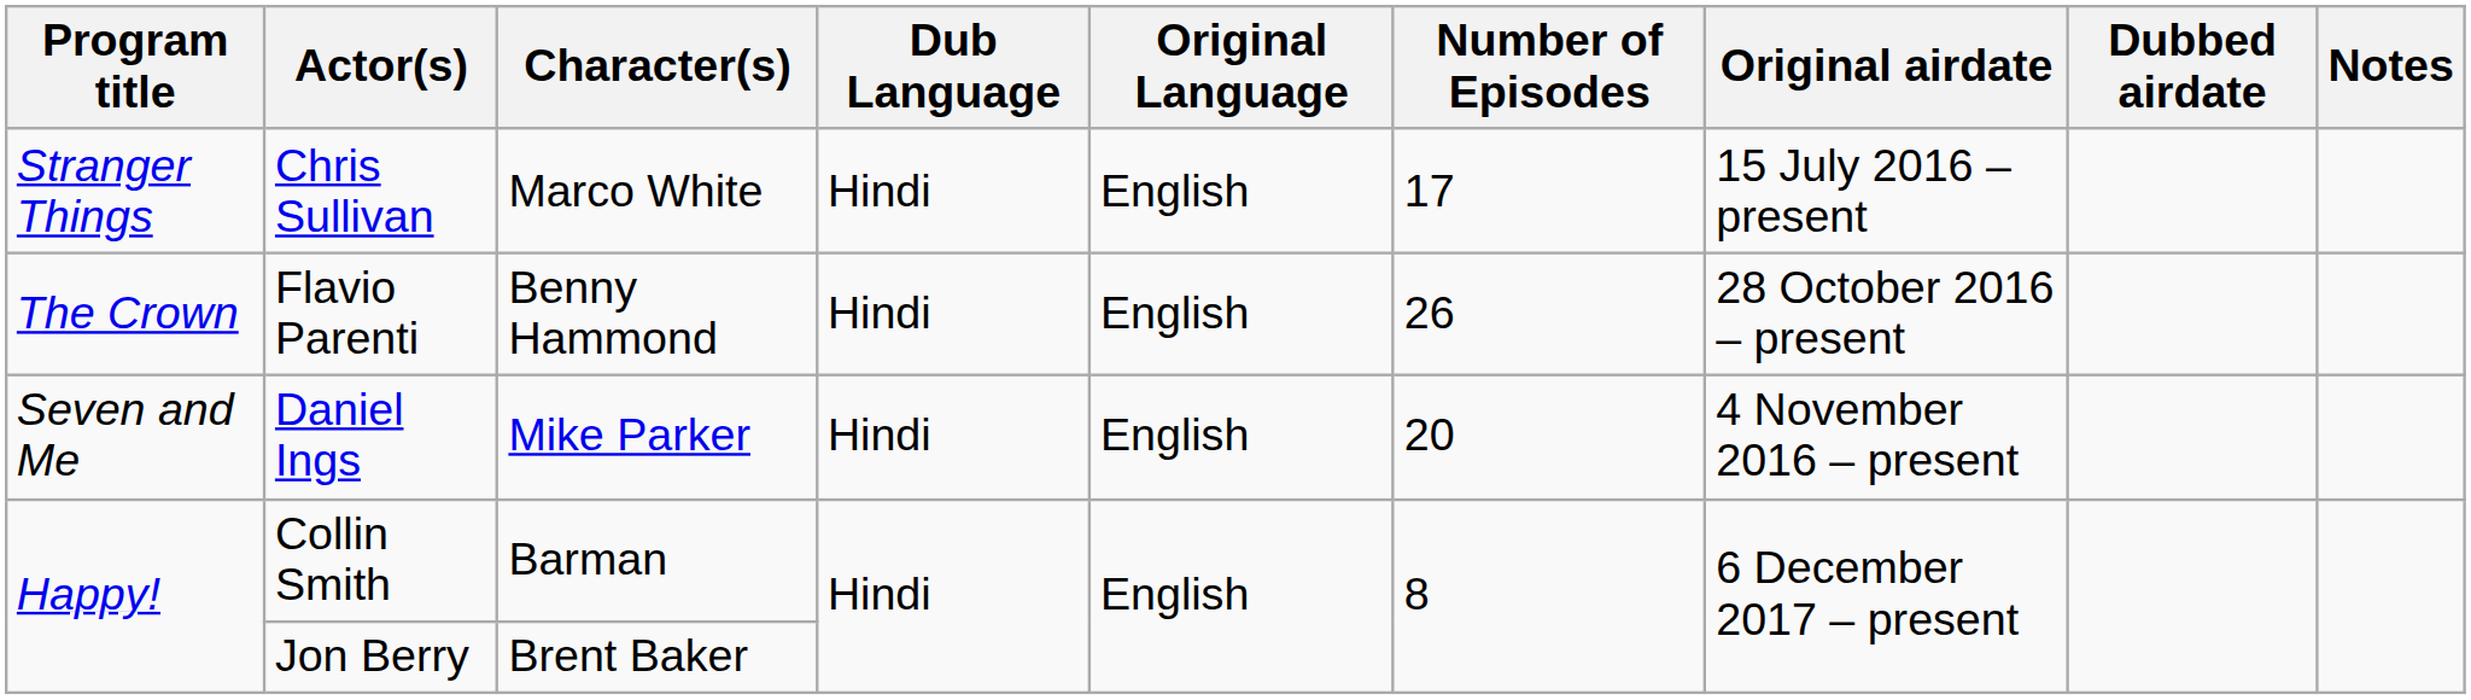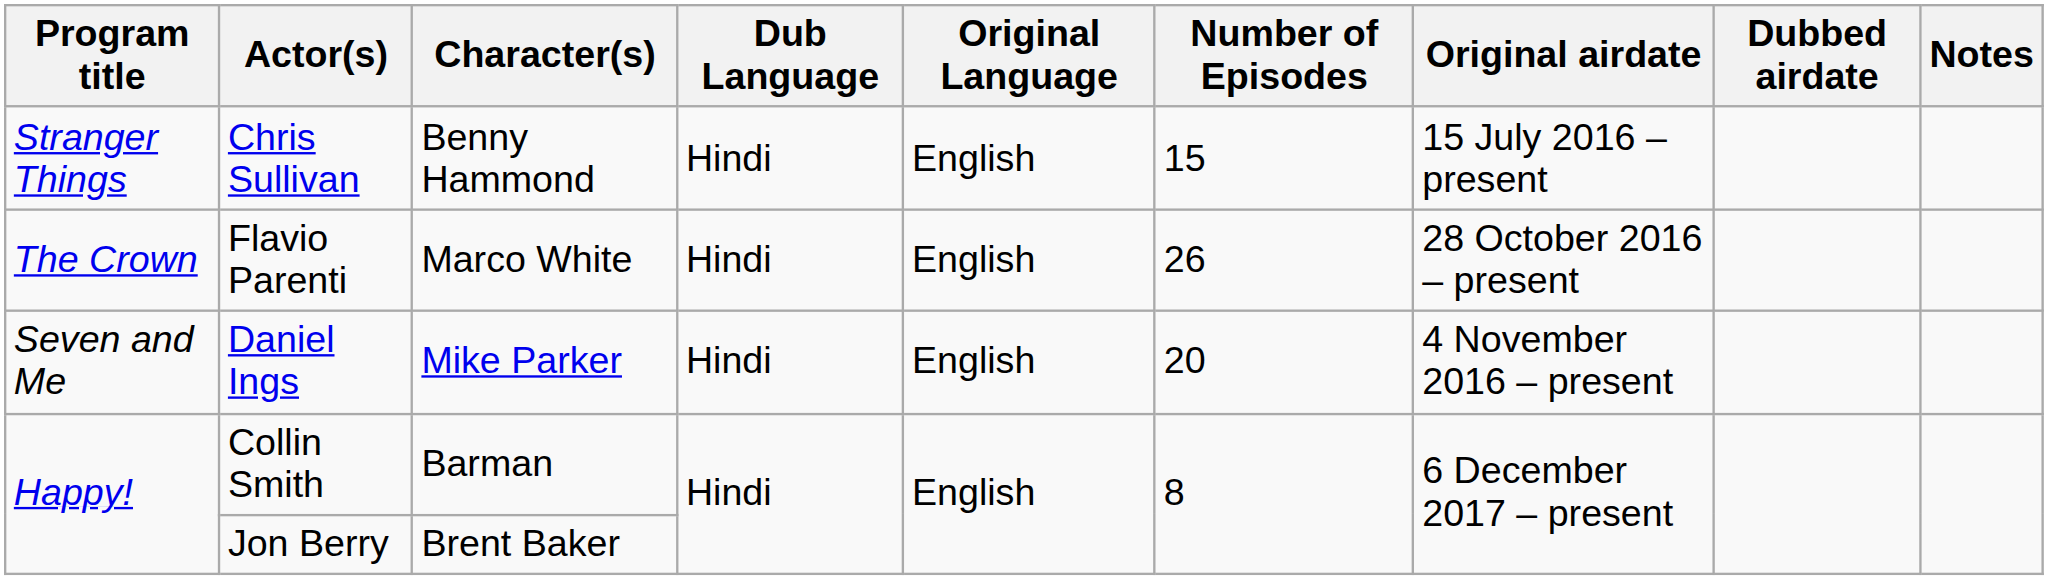Chris Sullivan | Character(s): Marco White -> Benny Hammond
Chris Sullivan | Number of Episodes: 17 -> 15
Flavio Parenti | Character(s): Benny Hammond -> Marco White
